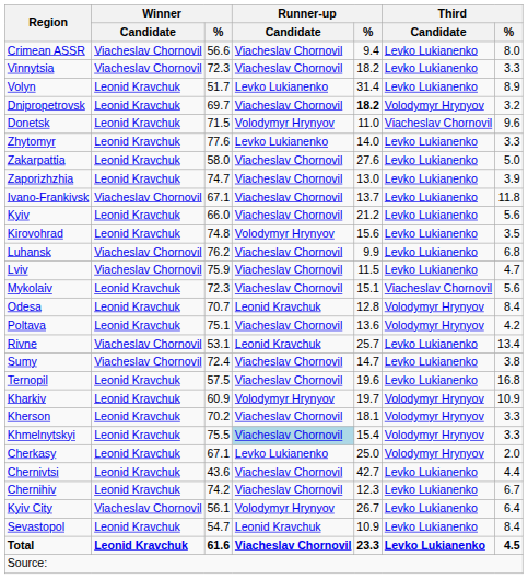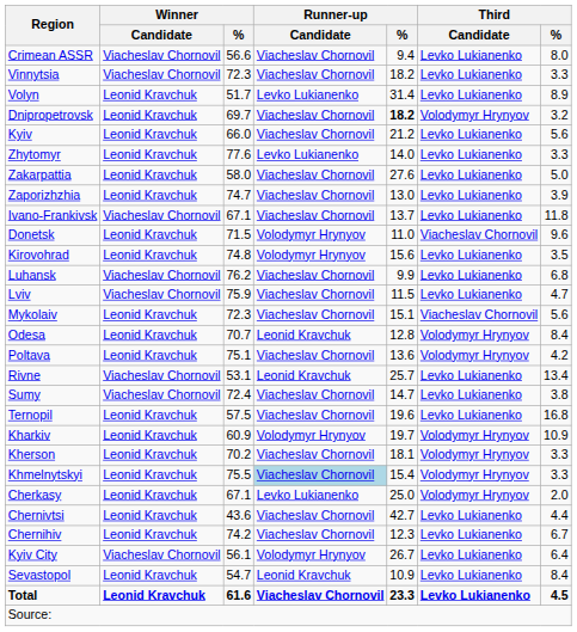rows swapped: Donetsk <-> Kyiv
